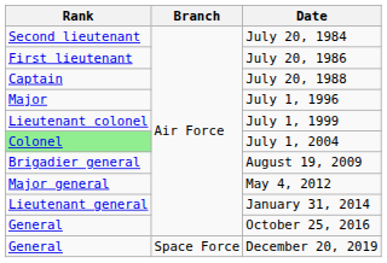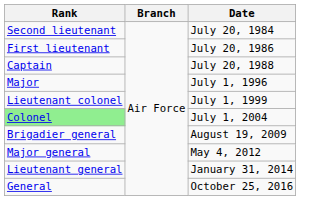- row: General | Space Force | December 20, 2019
